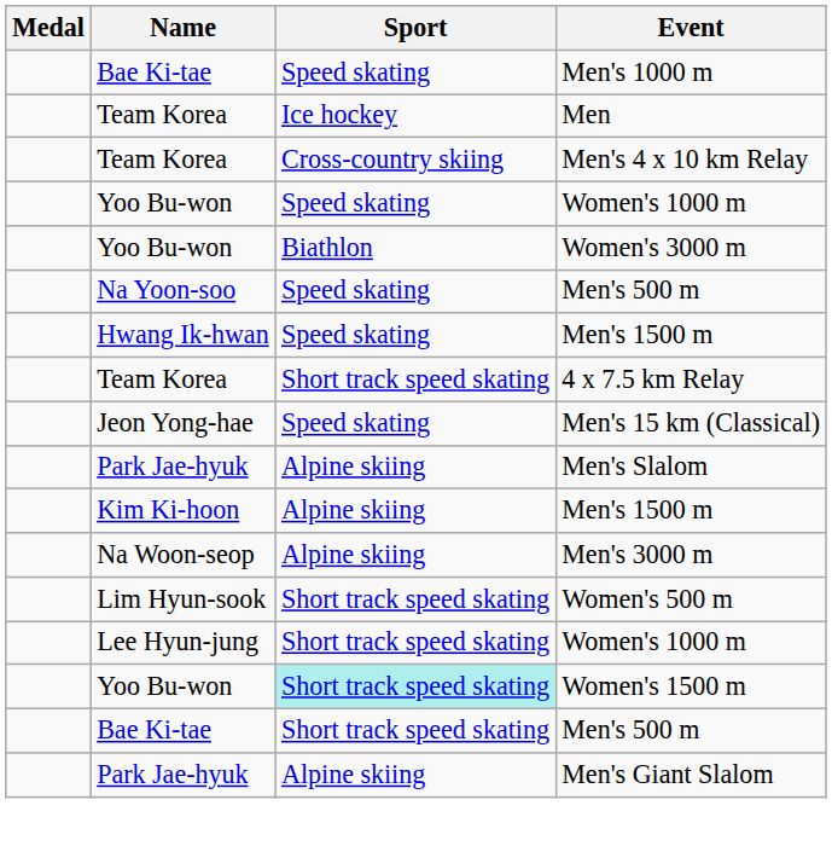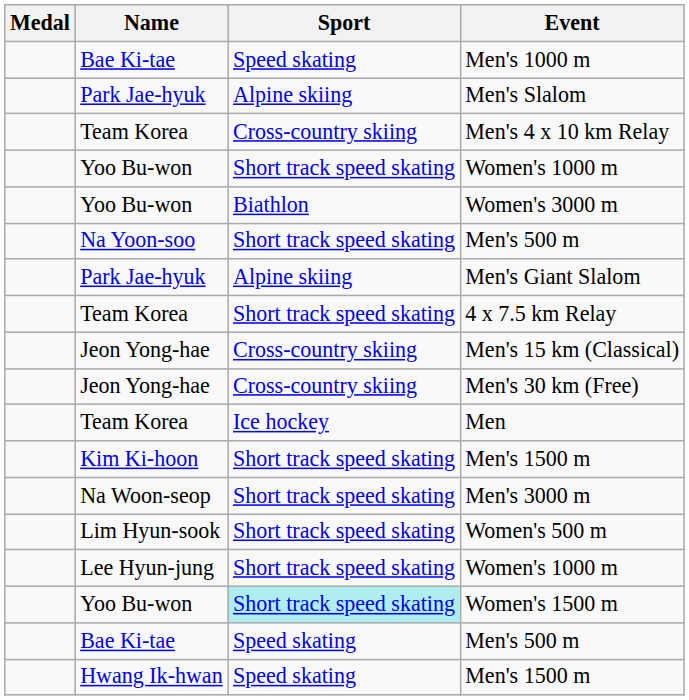rows swapped: Men's Slalom <-> Men
Yoo Bu-won / Women's 1000 m | Sport: Speed skating -> Short track speed skating
Na Yoon-soo / Men's 500 m | Sport: Speed skating -> Short track speed skating
rows swapped: Men's Giant Slalom <-> Hwang Ik-hwan / Men's 1500 m
Men's 15 km (Classical) | Sport: Speed skating -> Cross-country skiing
+ row: Jeon Yong-hae | Cross-country skiing | Men's 30 km (Free)
Kim Ki-hoon / Men's 1500 m | Sport: Alpine skiing -> Short track speed skating
Men's 3000 m | Sport: Alpine skiing -> Short track speed skating
Bae Ki-tae / Men's 500 m | Sport: Short track speed skating -> Speed skating
